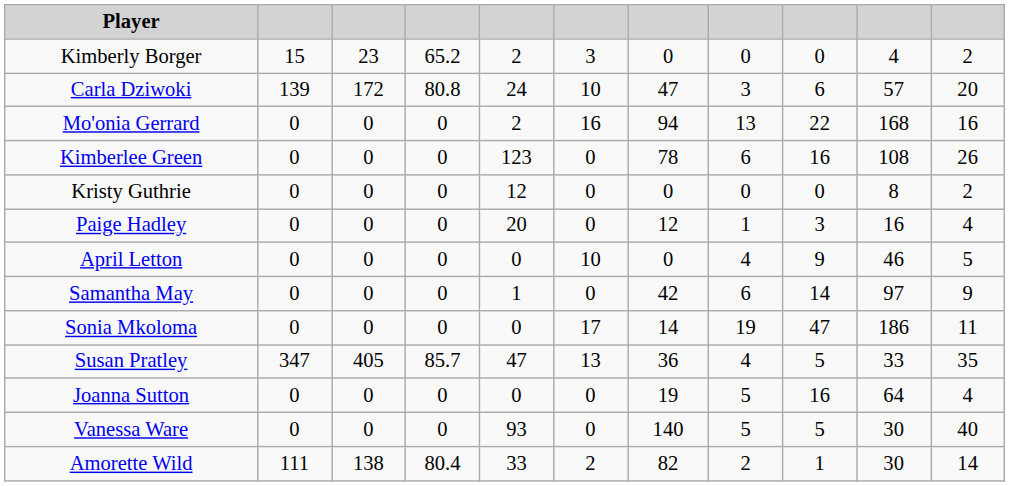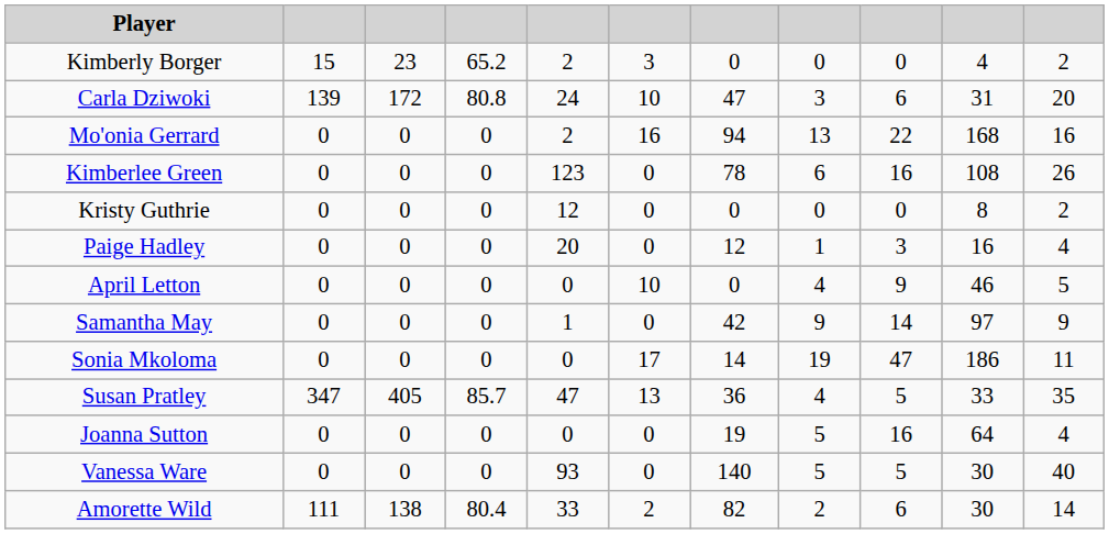Carla Dziwoki | column 10: 57 -> 31
Samantha May | column 8: 6 -> 9
Amorette Wild | column 9: 1 -> 6
